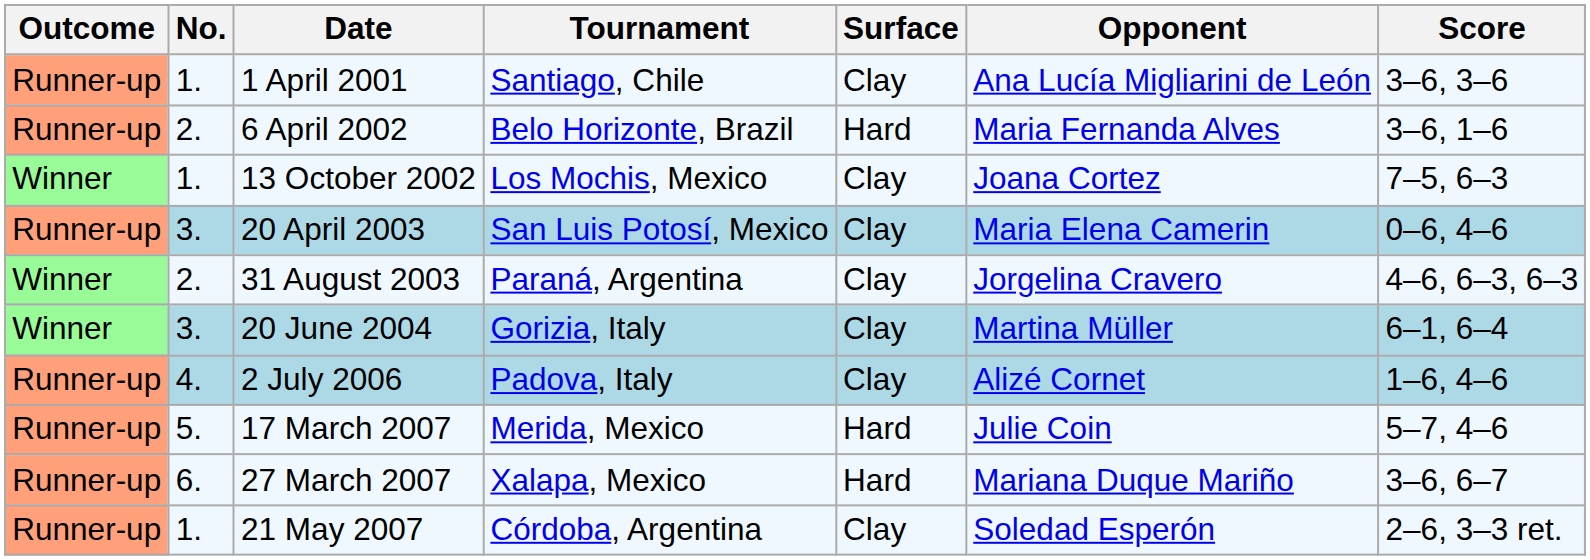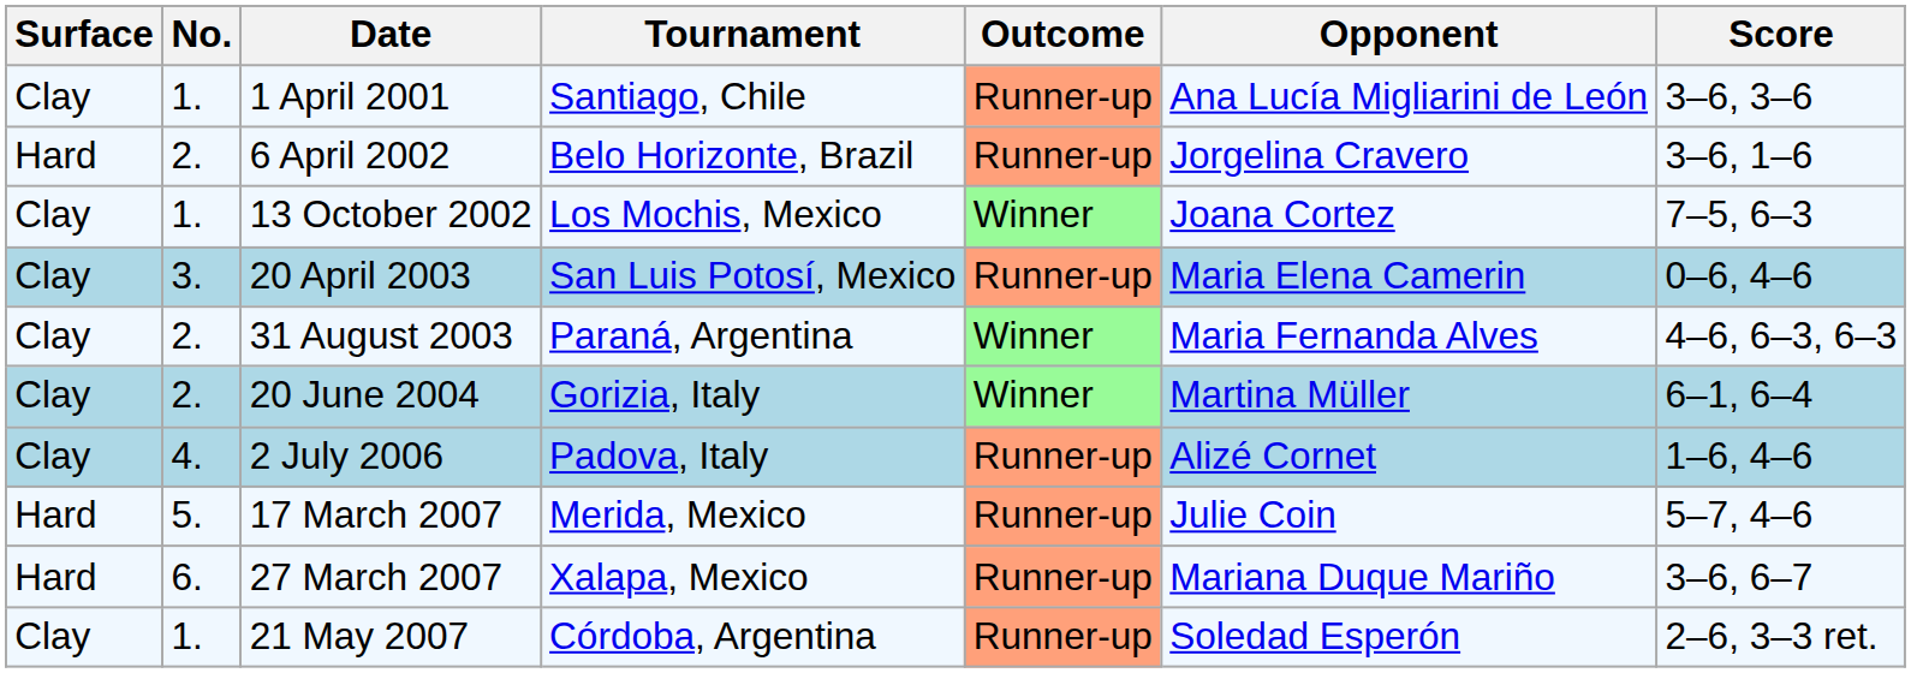columns swapped: Outcome <-> Surface
6 April 2002 | Opponent: Maria Fernanda Alves -> Jorgelina Cravero
31 August 2003 | Opponent: Jorgelina Cravero -> Maria Fernanda Alves
20 June 2004 | No.: 3. -> 2.
